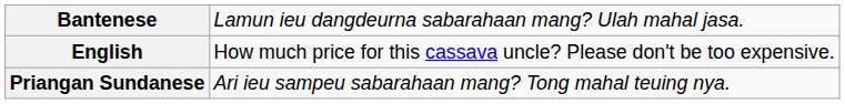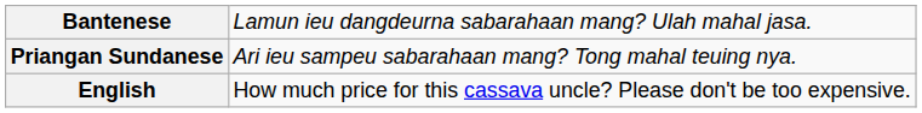rows swapped: Priangan Sundanese <-> English
